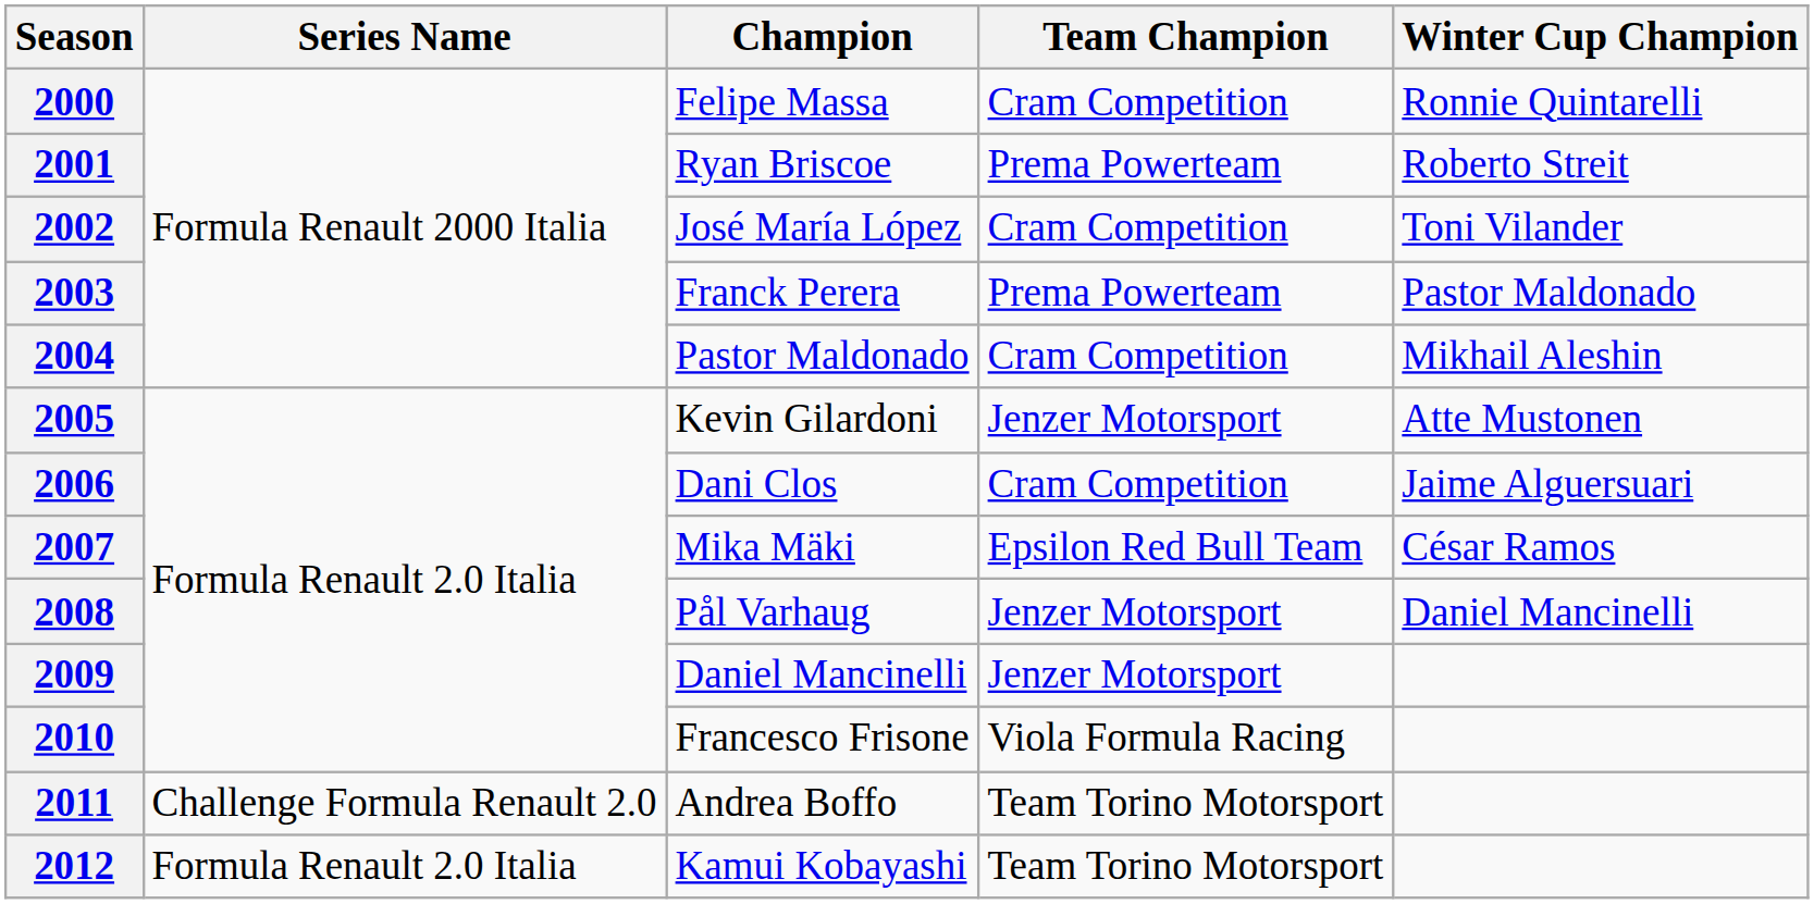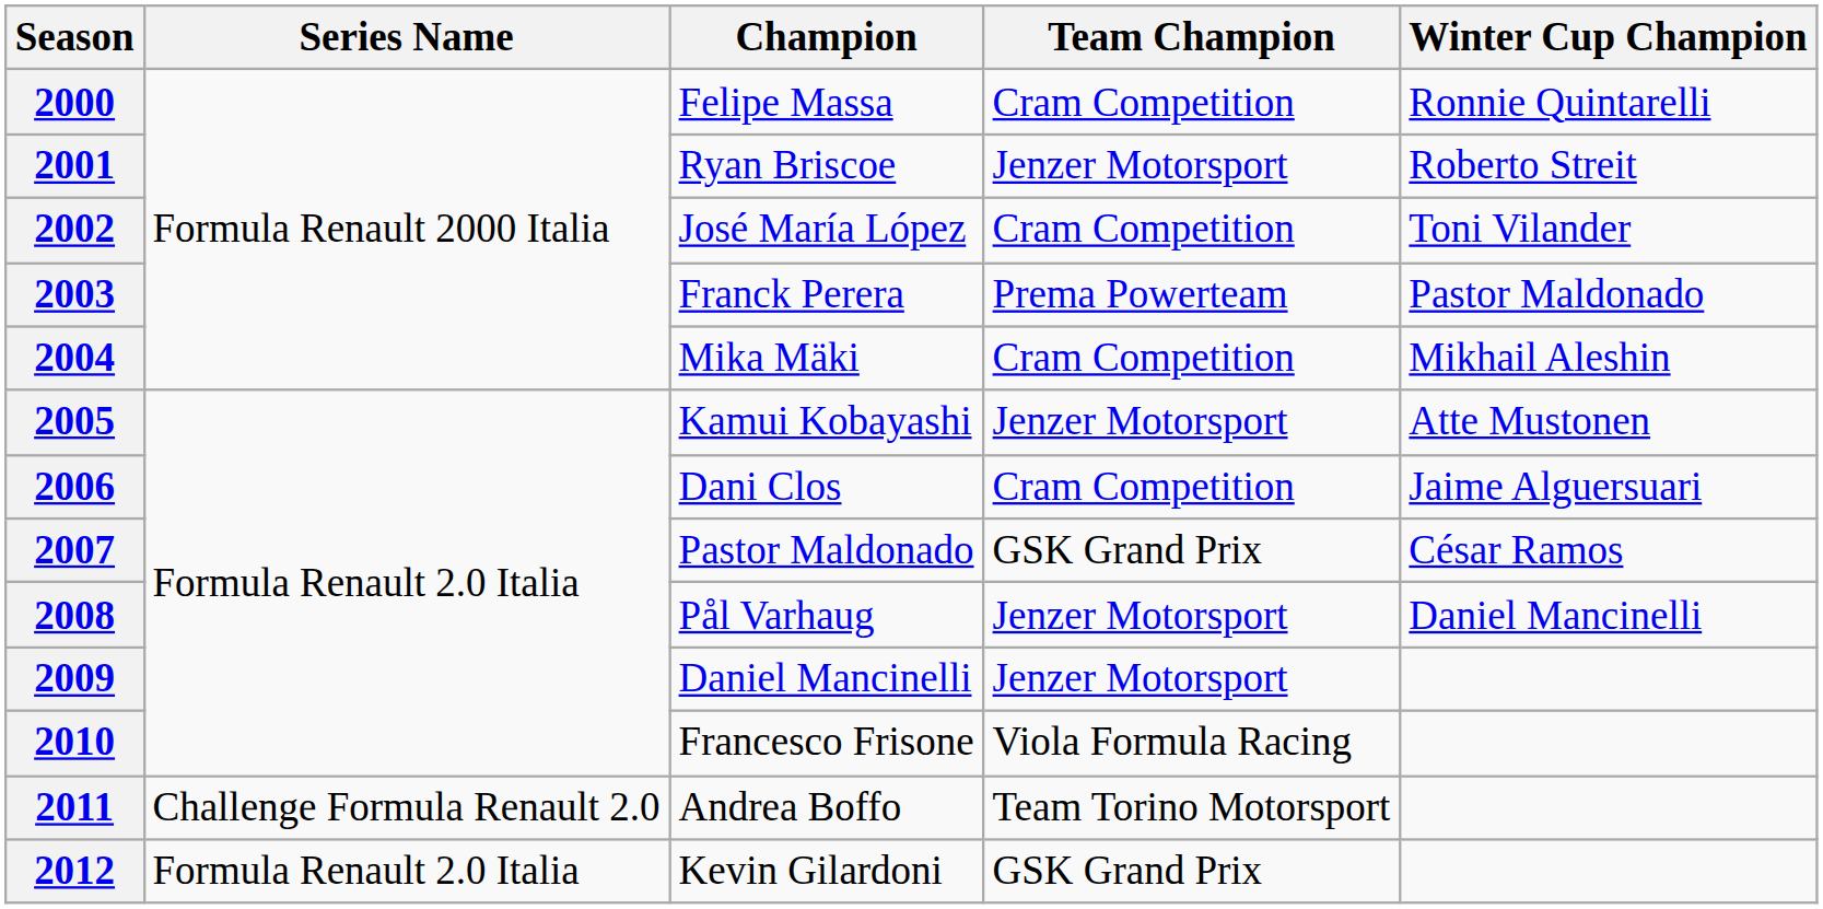2001 | Team Champion: Prema Powerteam -> Jenzer Motorsport
2004 | Champion: Pastor Maldonado -> Mika Mäki
2005 | Champion: Kevin Gilardoni -> Kamui Kobayashi
2007 | Champion: Mika Mäki -> Pastor Maldonado
2007 | Team Champion: Epsilon Red Bull Team -> GSK Grand Prix
2012 | Champion: Kamui Kobayashi -> Kevin Gilardoni
2012 | Team Champion: Team Torino Motorsport -> GSK Grand Prix
